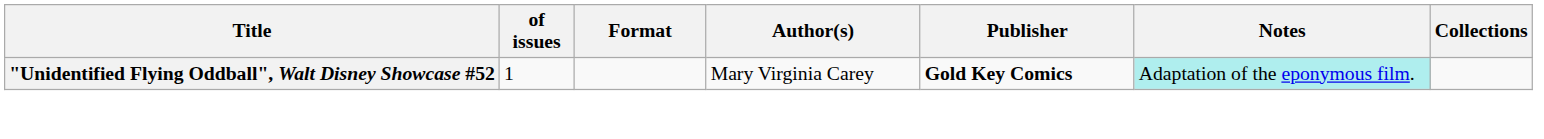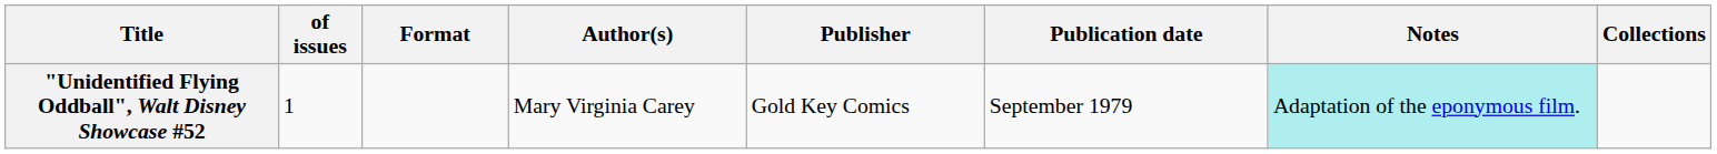+ column: Publication date | September 1979
"Unidentified Flying Oddball", Walt Disney Showcase #52 | Publisher: bold -> normal
